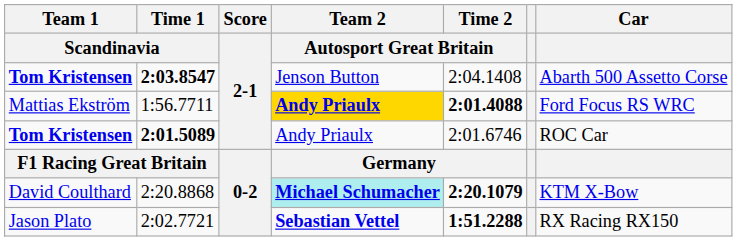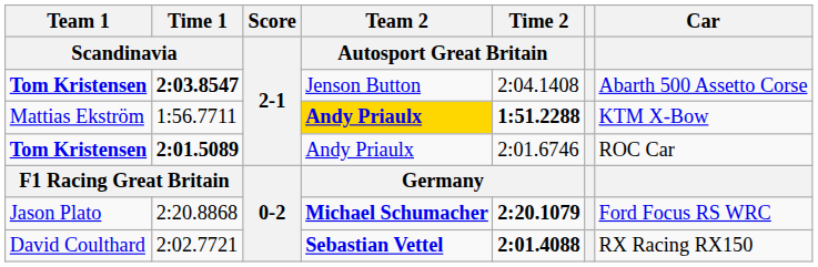1:56.7711 | Time 2 / Autosport Great Britain: 2:01.4088 -> 1:51.2288
1:56.7711 | Car: Ford Focus RS WRC -> KTM X-Bow
2:20.8868 | Team 1 / Scandinavia: David Coulthard -> Jason Plato
2:20.8868 | Team 2 / Autosport Great Britain: paleturquoise background -> no background
2:20.8868 | Car: KTM X-Bow -> Ford Focus RS WRC
2:02.7721 | Team 1 / Scandinavia: Jason Plato -> David Coulthard
2:02.7721 | Time 2 / Autosport Great Britain: 1:51.2288 -> 2:01.4088
